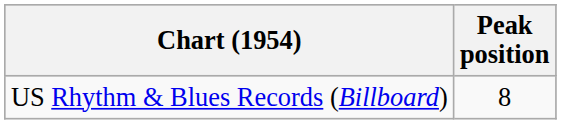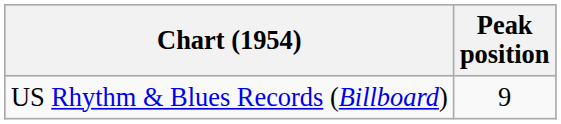US Rhythm & Blues Records (Billboard) | Peak position: 8 -> 9
